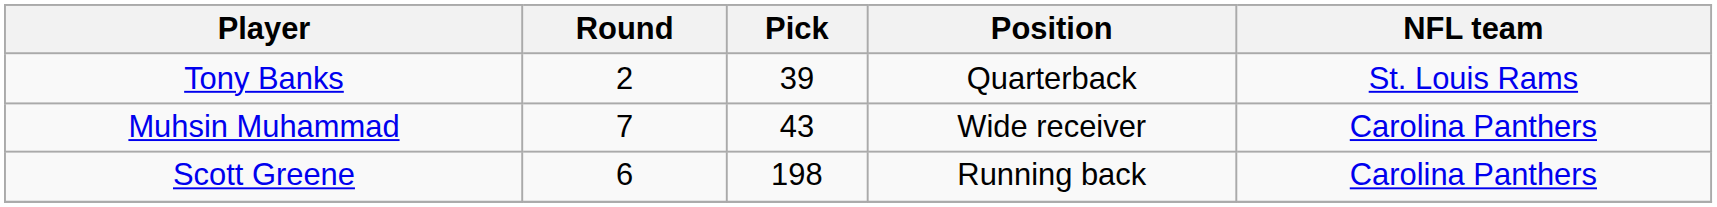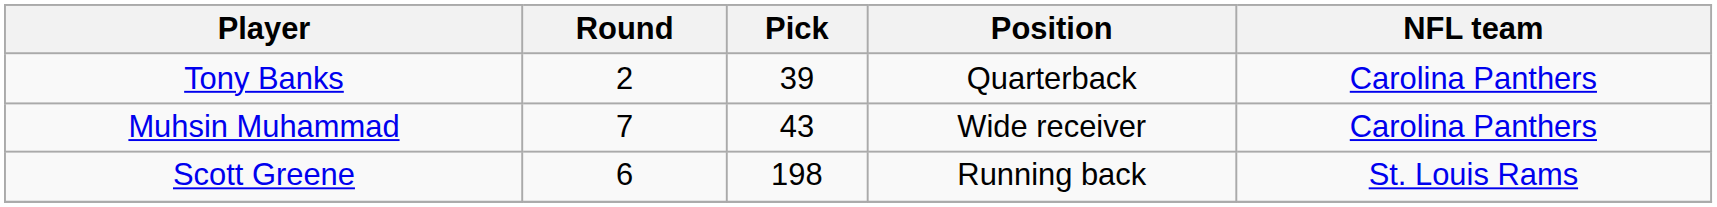Tony Banks | NFL team: St. Louis Rams -> Carolina Panthers
Scott Greene | NFL team: Carolina Panthers -> St. Louis Rams
